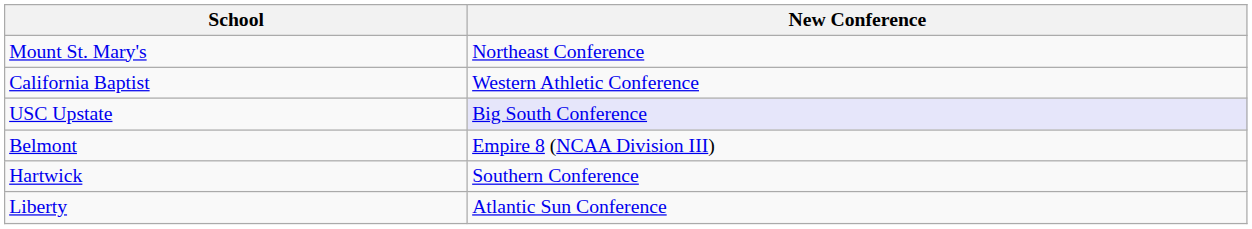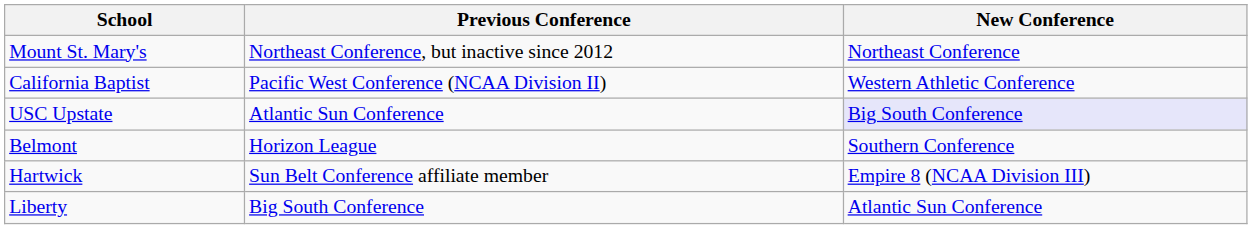+ column: Previous Conference | Northeast Conference, but inactive since 2012 | Pacific West Conference (NCAA Division II) | Atlantic Sun Conference | Horizon League | Sun Belt Conference affiliate member | Big South Conference
Belmont | New Conference: Empire 8 (NCAA Division III) -> Southern Conference
Hartwick | New Conference: Southern Conference -> Empire 8 (NCAA Division III)
